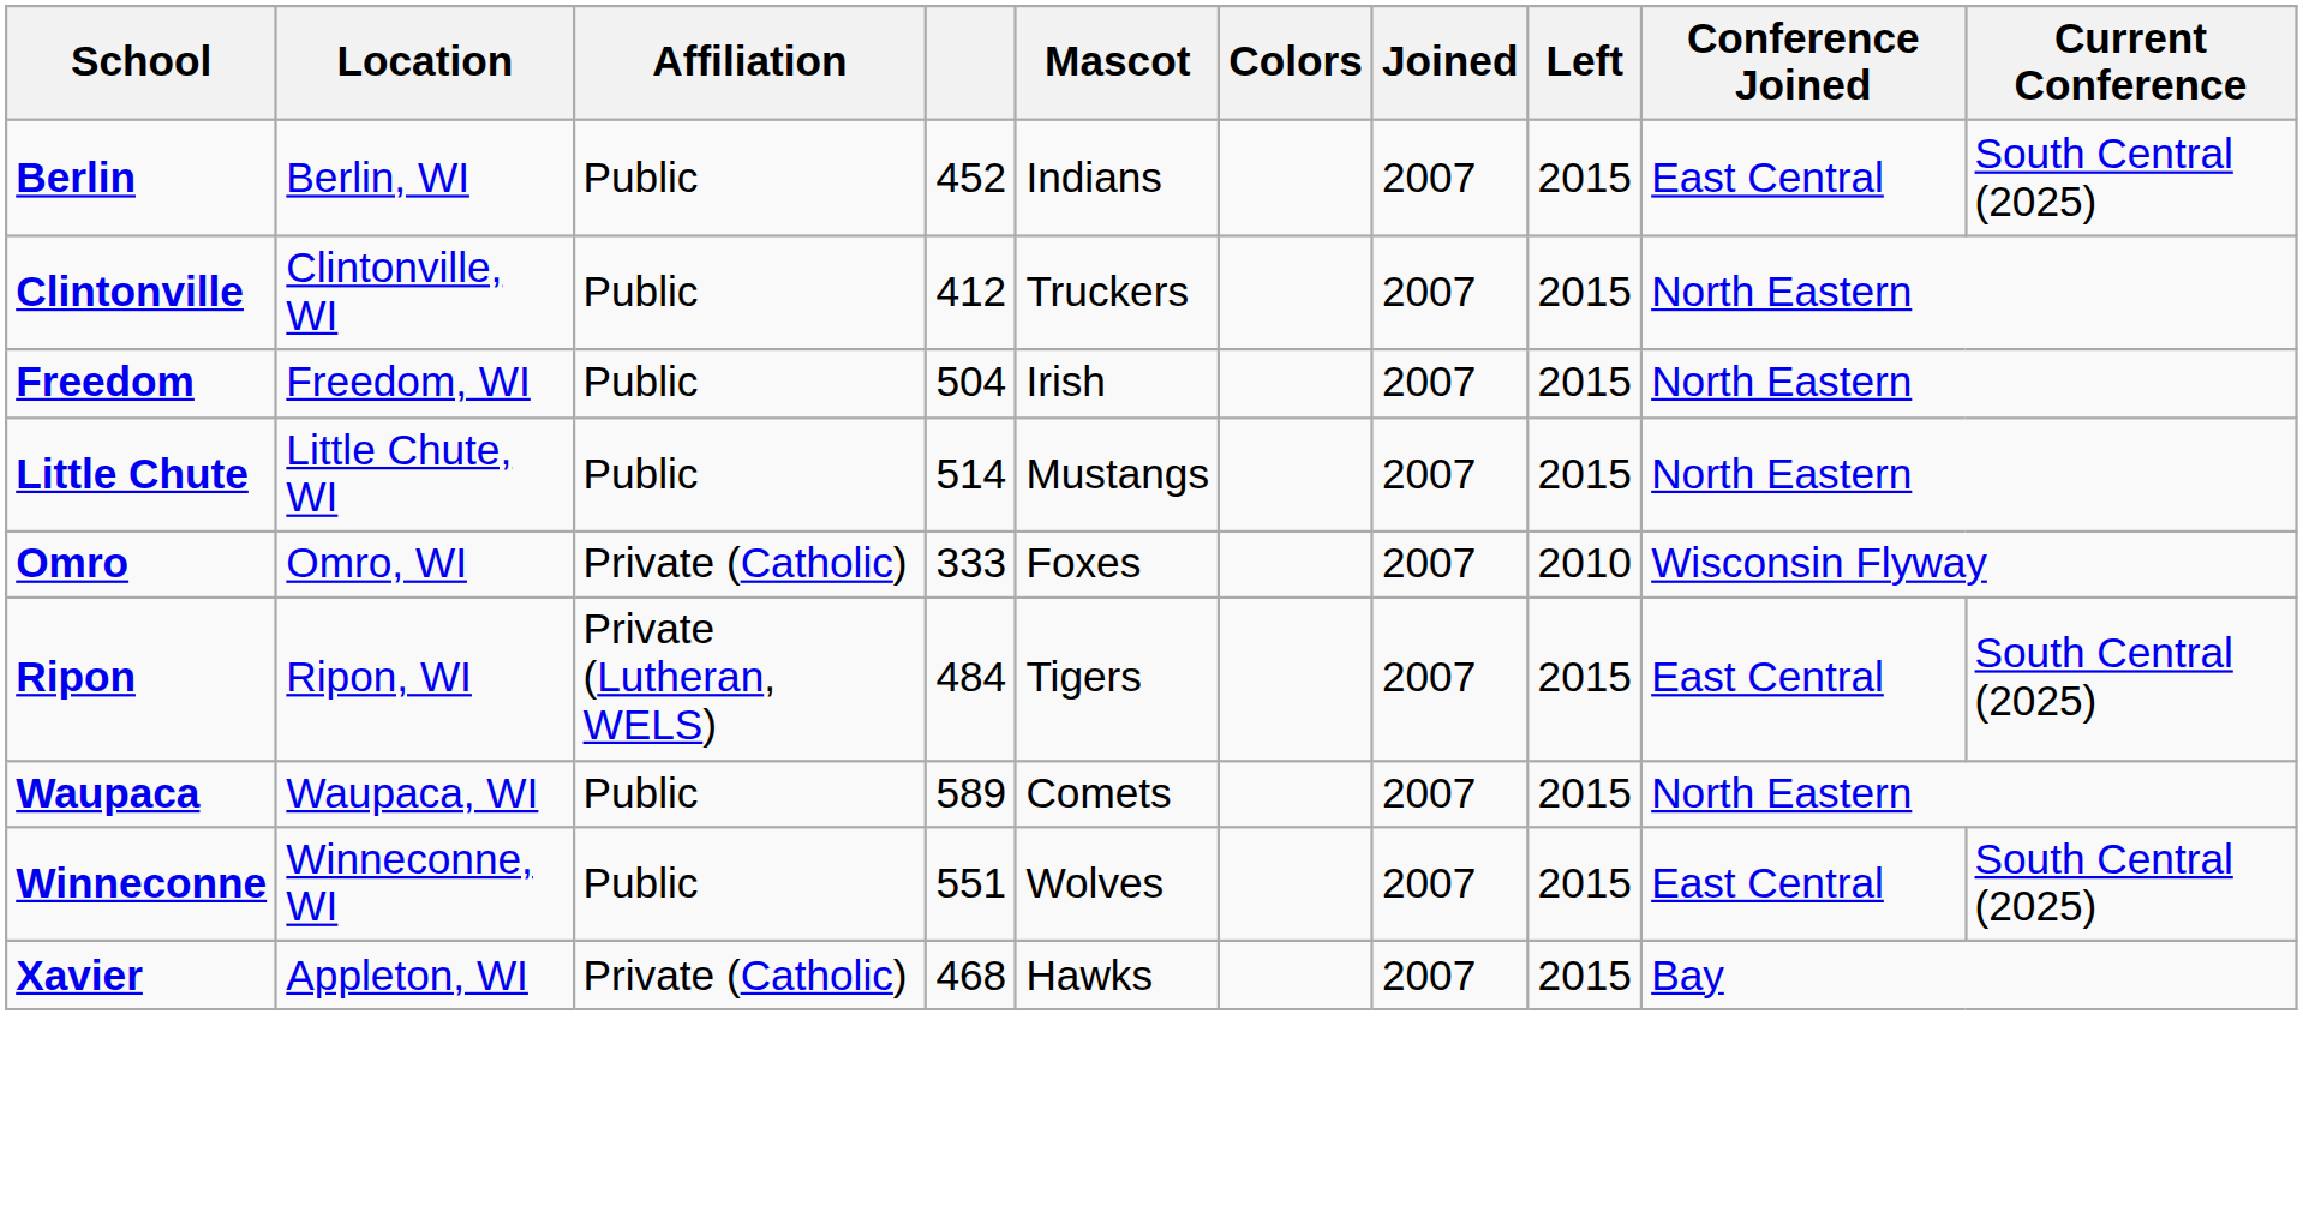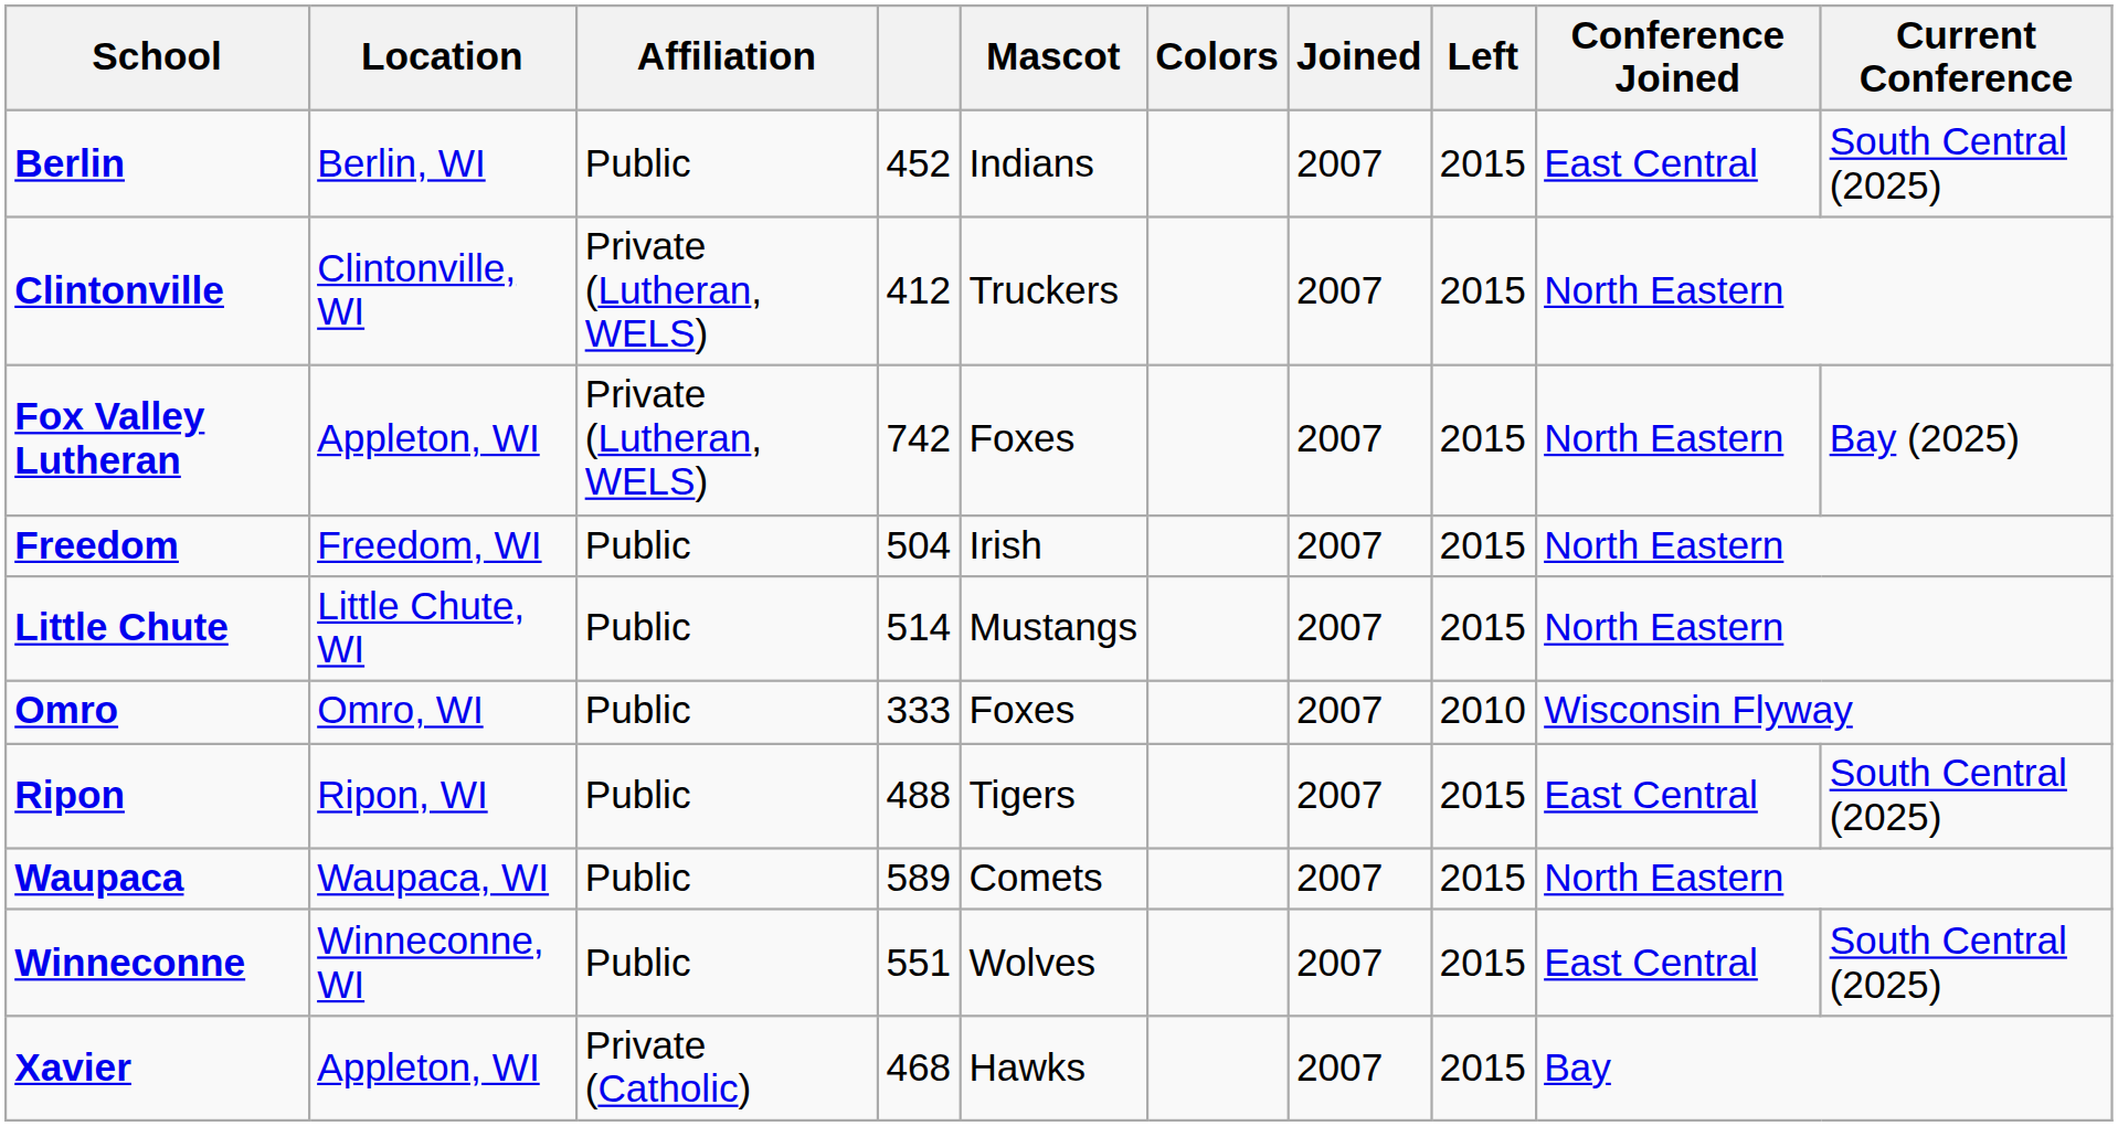Clintonville | Affiliation: Public -> Private (Lutheran, WELS)
+ row: Fox Valley Lutheran | Appleton, WI | Private (Lutheran, WELS) | 742 | Foxes | 2007 | 2015 | North Eastern | Bay (2025)
Omro | Affiliation: Private (Catholic) -> Public
Ripon | Affiliation: Private (Lutheran, WELS) -> Public
Ripon | column 4: 484 -> 488
